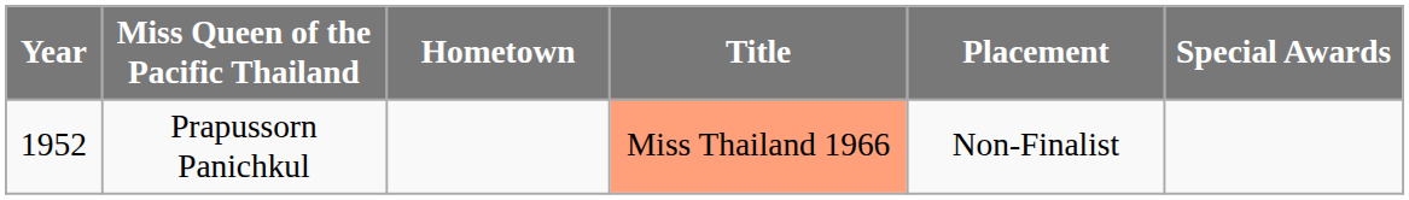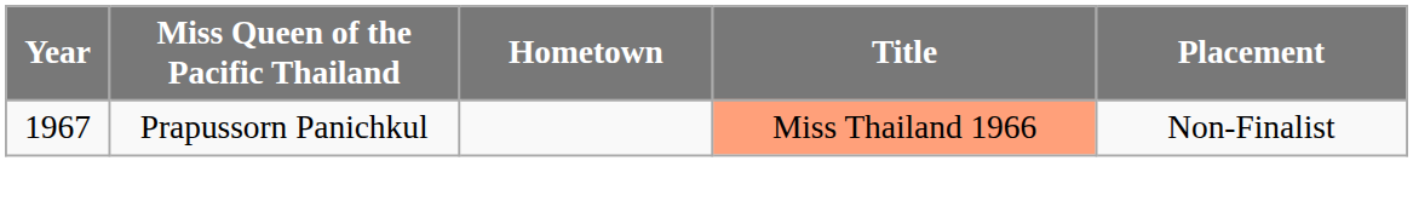- column: Special Awards
Prapussorn Panichkul | Year: 1952 -> 1967
